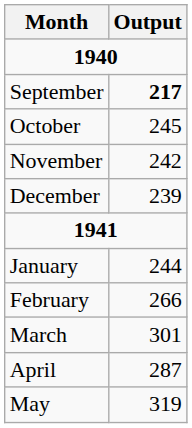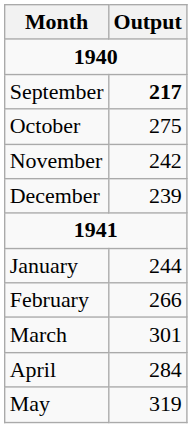October | Output: 245 -> 275
April | Output: 287 -> 284
